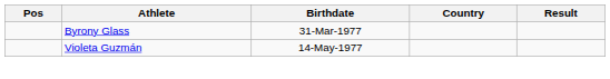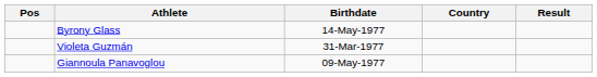Byrony Glass | Birthdate: 31-Mar-1977 -> 14-May-1977
Violeta Guzmán | Birthdate: 14-May-1977 -> 31-Mar-1977
+ row: Giannoula Panavoglou | 09-May-1977
